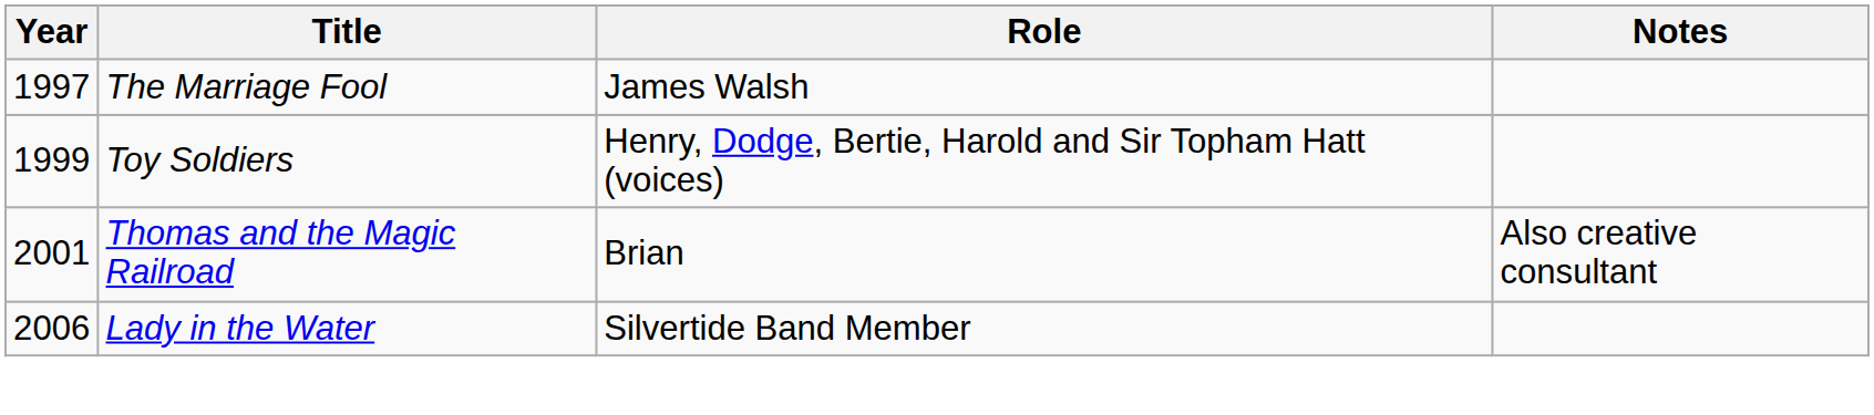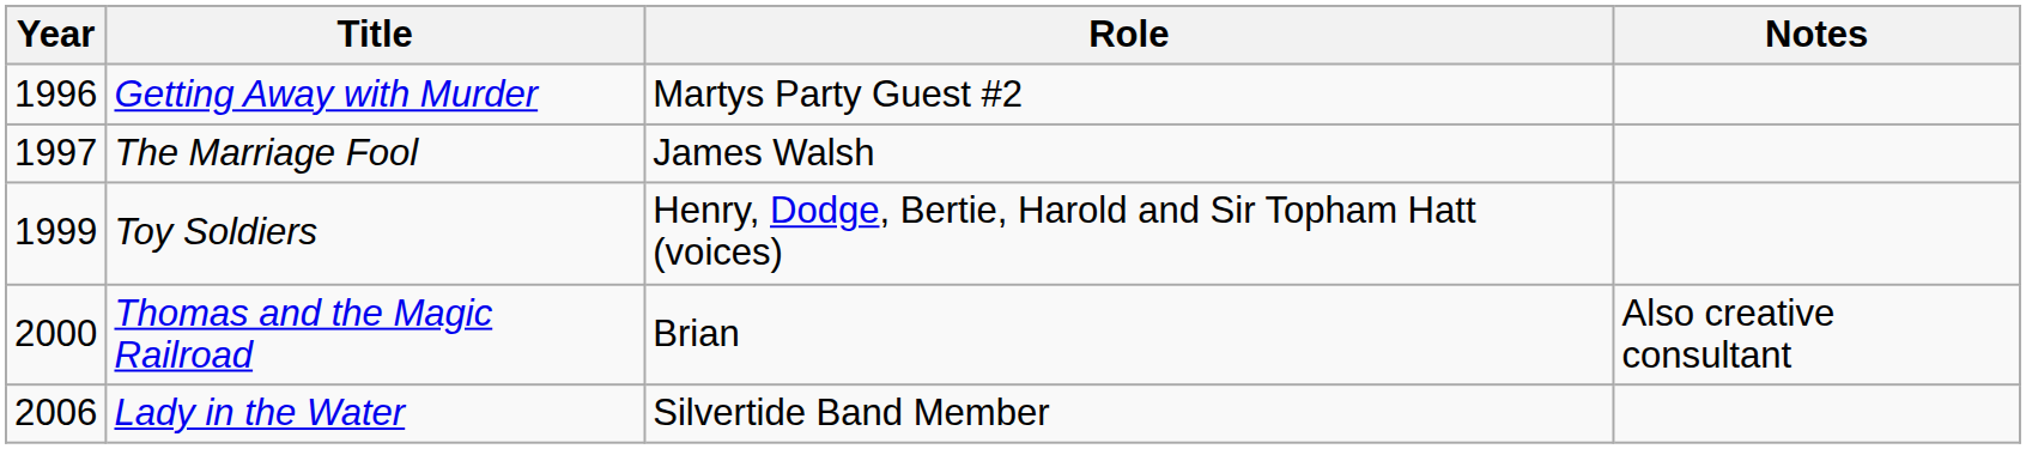+ row: 1996 | Getting Away with Murder | Martys Party Guest #2
Thomas and the Magic Railroad | Year: 2001 -> 2000
